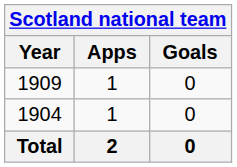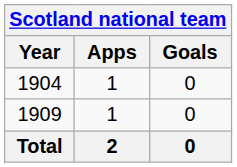rows swapped: 1904 <-> 1909
